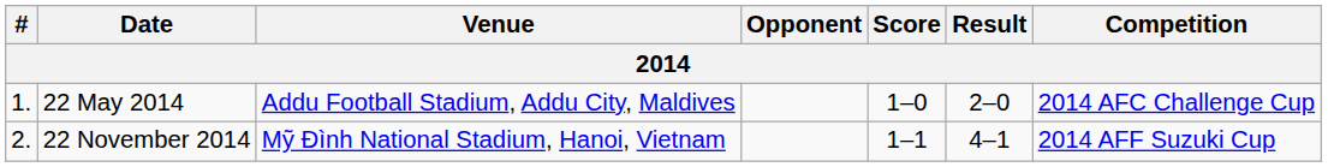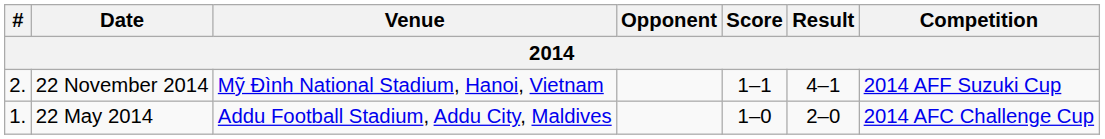rows swapped: 22 May 2014 <-> 22 November 2014
